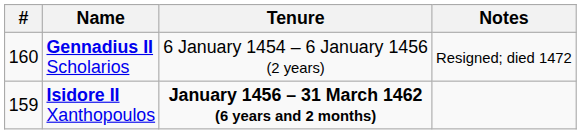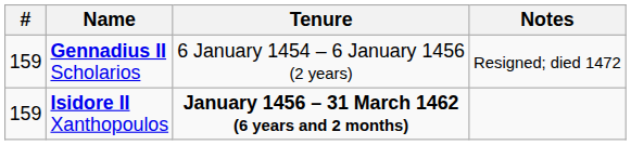Gennadius II Scholarios | #: 160 -> 159
